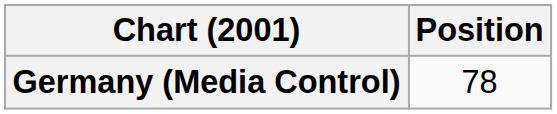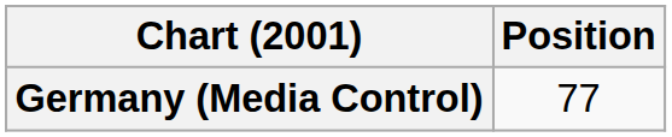Germany (Media Control) | Position: 78 -> 77
